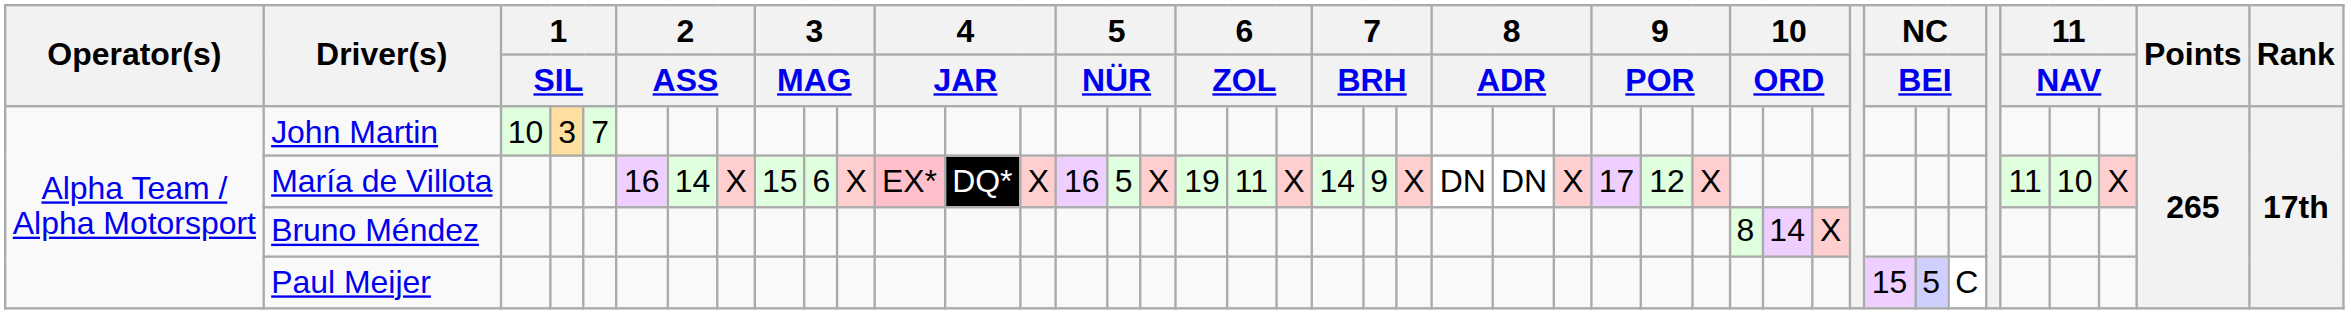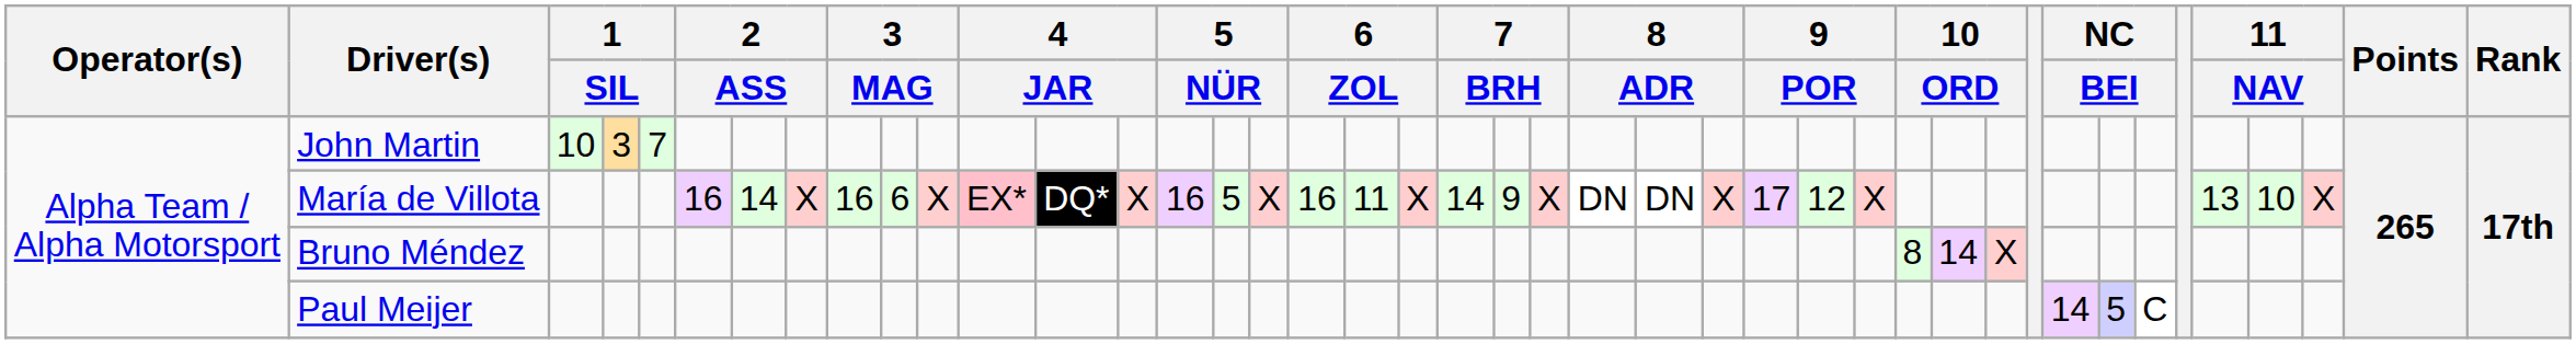María de Villota | column 9: 15 -> 16
María de Villota | column 18: 19 -> 16
María de Villota | column 38: 11 -> 13
Paul Meijer | column 34: 15 -> 14
